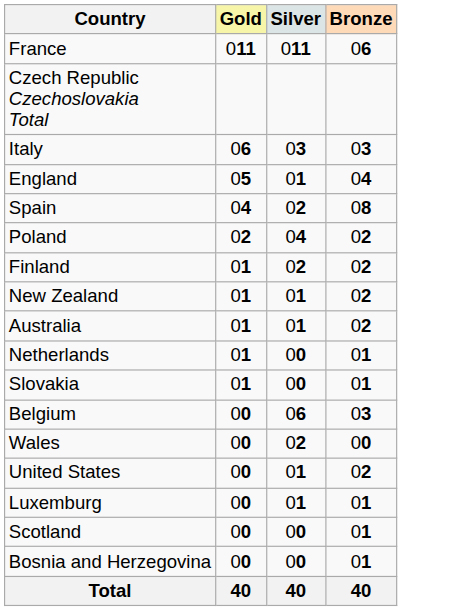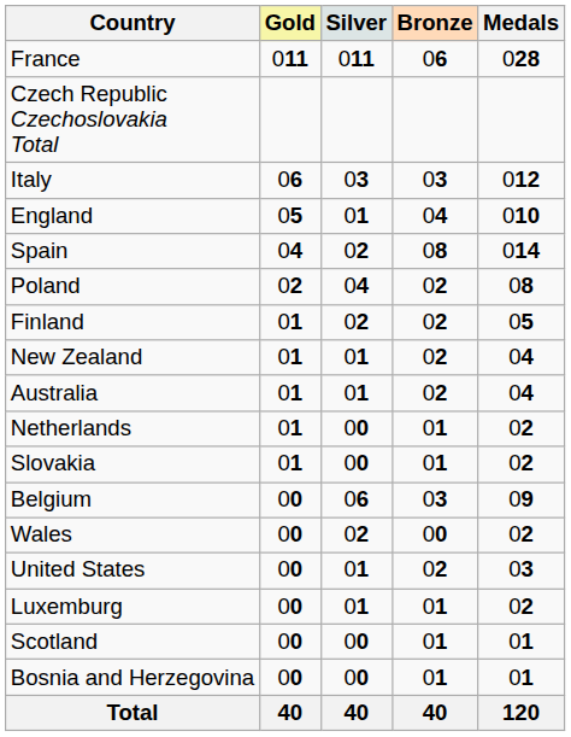+ column: Medals | 028 | 012 | 010 | 014 | 08 | 05 | 04 | 04 | 02 | 02 | 09 | 02 | 03 | 02 | 01 | 01 | 120
